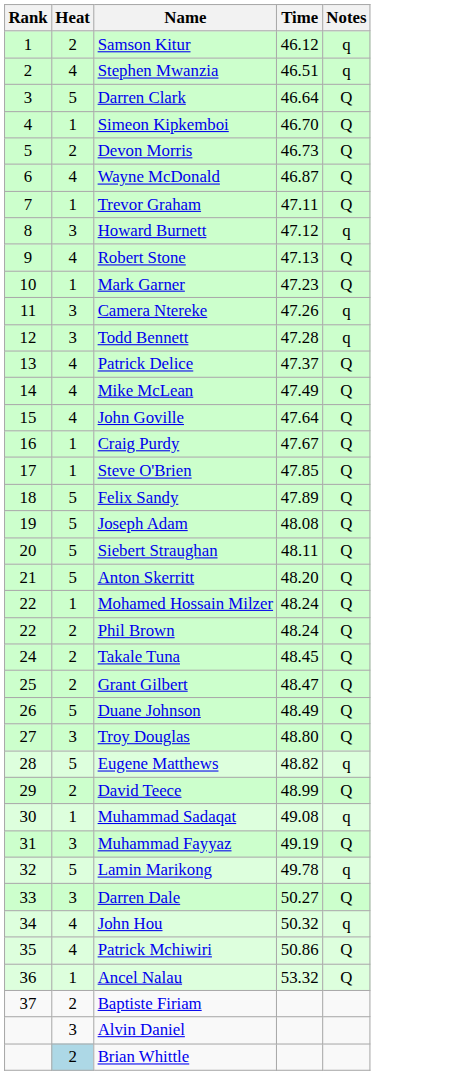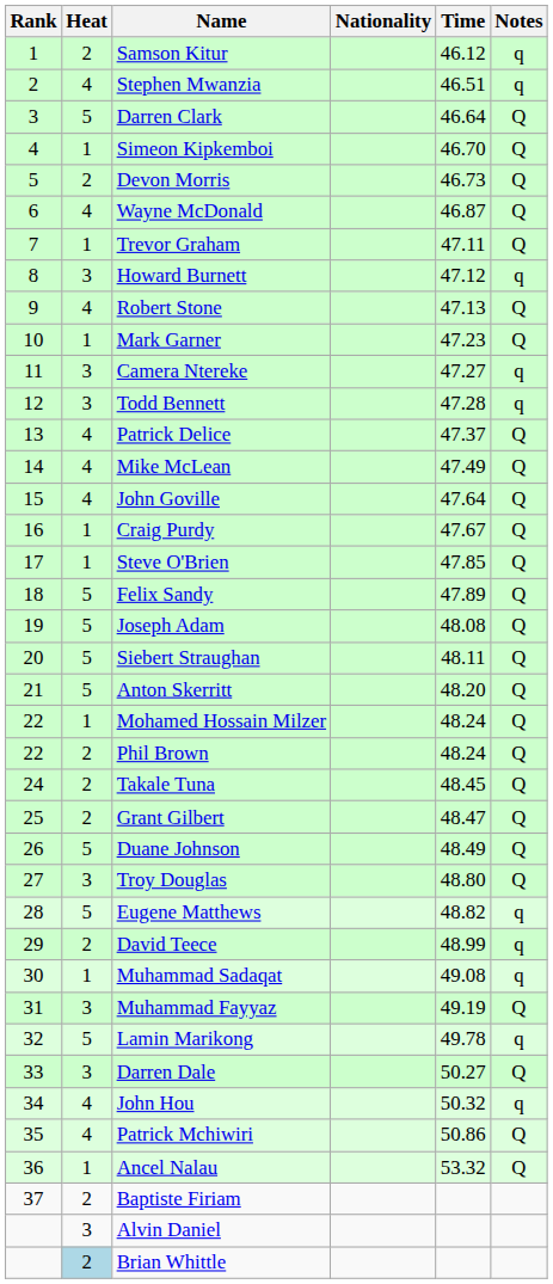+ column: Nationality
Camera Ntereke | Time: 47.26 -> 47.27
David Teece | Notes: Q -> q
